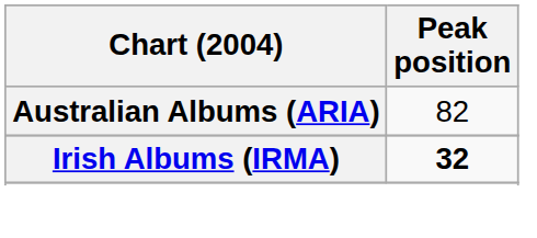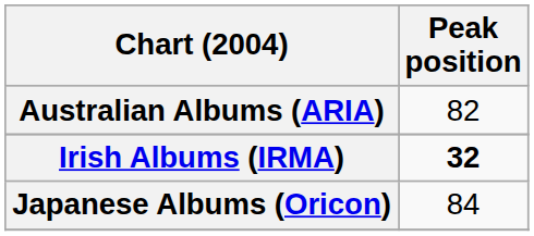+ row: Japanese Albums (Oricon) | 84
